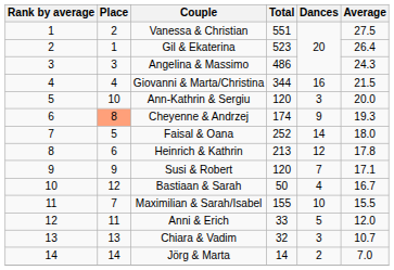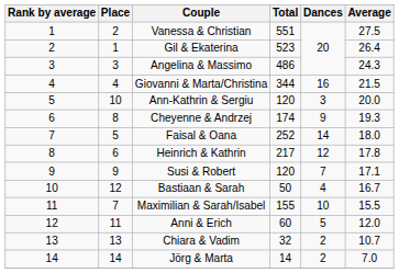Cheyenne & Andrzej | Place: lightsalmon background -> no background
Heinrich & Kathrin | Total: 213 -> 217
Anni & Erich | Total: 33 -> 60
Chiara & Vadim | Dances: 3 -> 2
